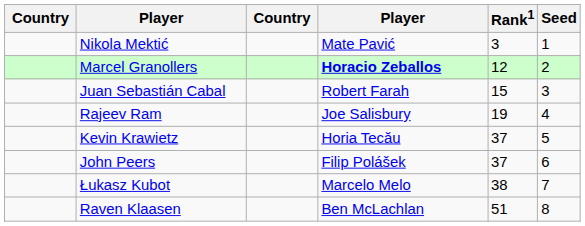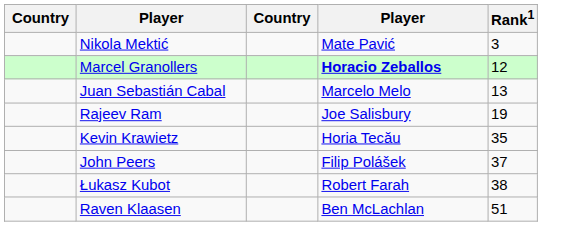- column: Seed | 1 | 2 | 3 | 4 | 5 | 6 | 7 | 8
Juan Sebastián Cabal | column 4: Robert Farah -> Marcelo Melo
Juan Sebastián Cabal | Rank1: 15 -> 13
Kevin Krawietz | Rank1: 37 -> 35
Łukasz Kubot | column 4: Marcelo Melo -> Robert Farah
